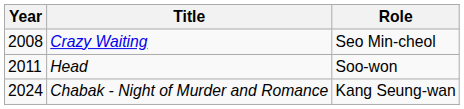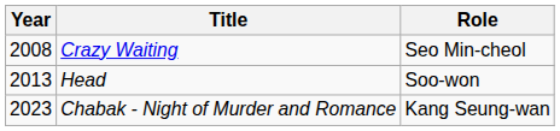Head | Year: 2011 -> 2013
Chabak - Night of Murder and Romance | Year: 2024 -> 2023
